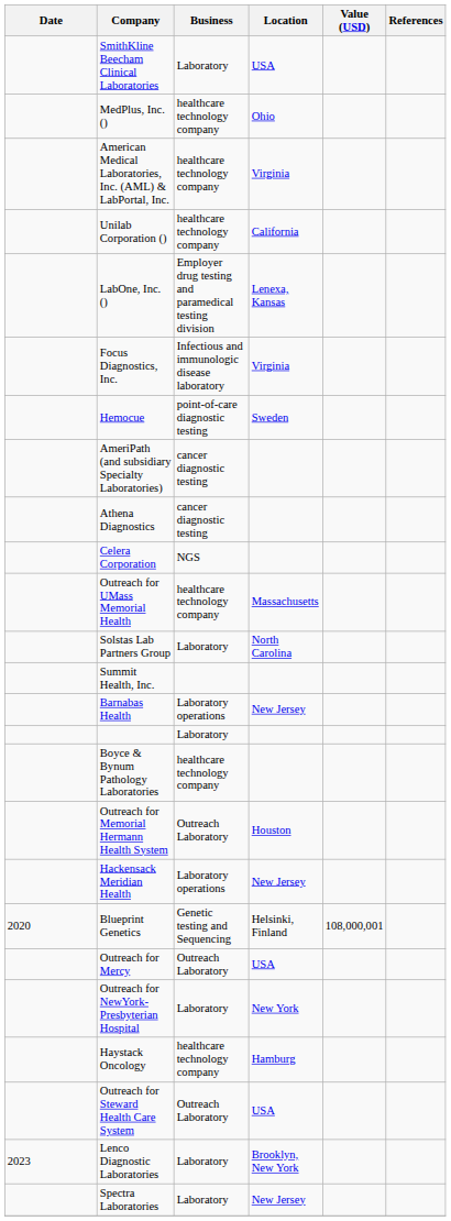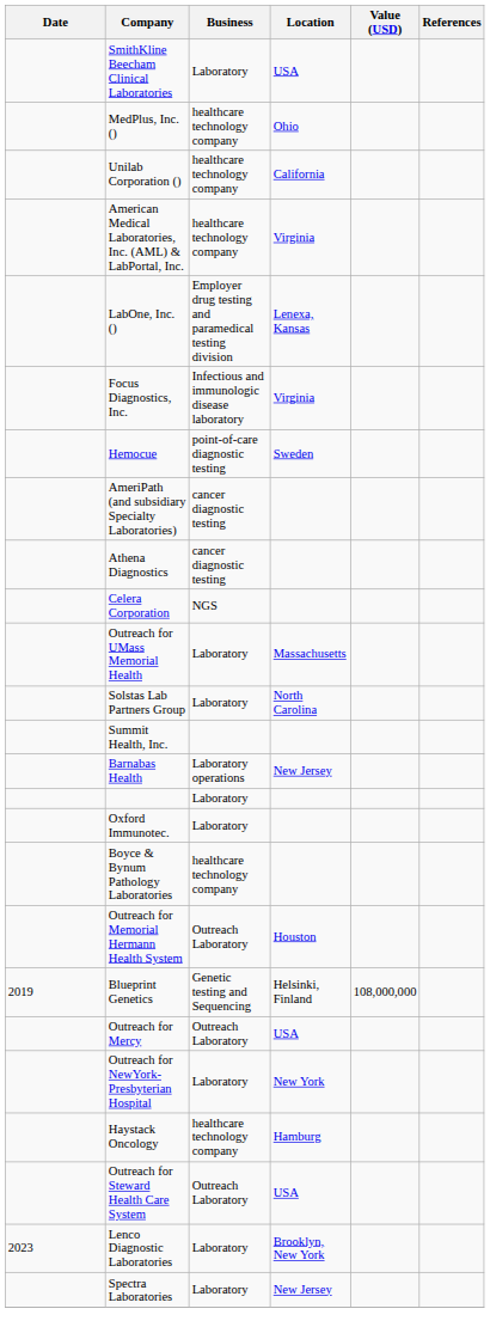rows swapped: American Medical Laboratories, Inc. (AML) & LabPortal, Inc. <-> Unilab Corporation ()
Outreach for UMass Memorial Health | Business: healthcare technology company -> Laboratory
+ row: Oxford Immunotec. | Laboratory
- row: Hackensack Meridian Health | Laboratory operations | New Jersey
Blueprint Genetics | Date: 2020 -> 2019
Blueprint Genetics | Value (USD): 108,000,001 -> 108,000,000
